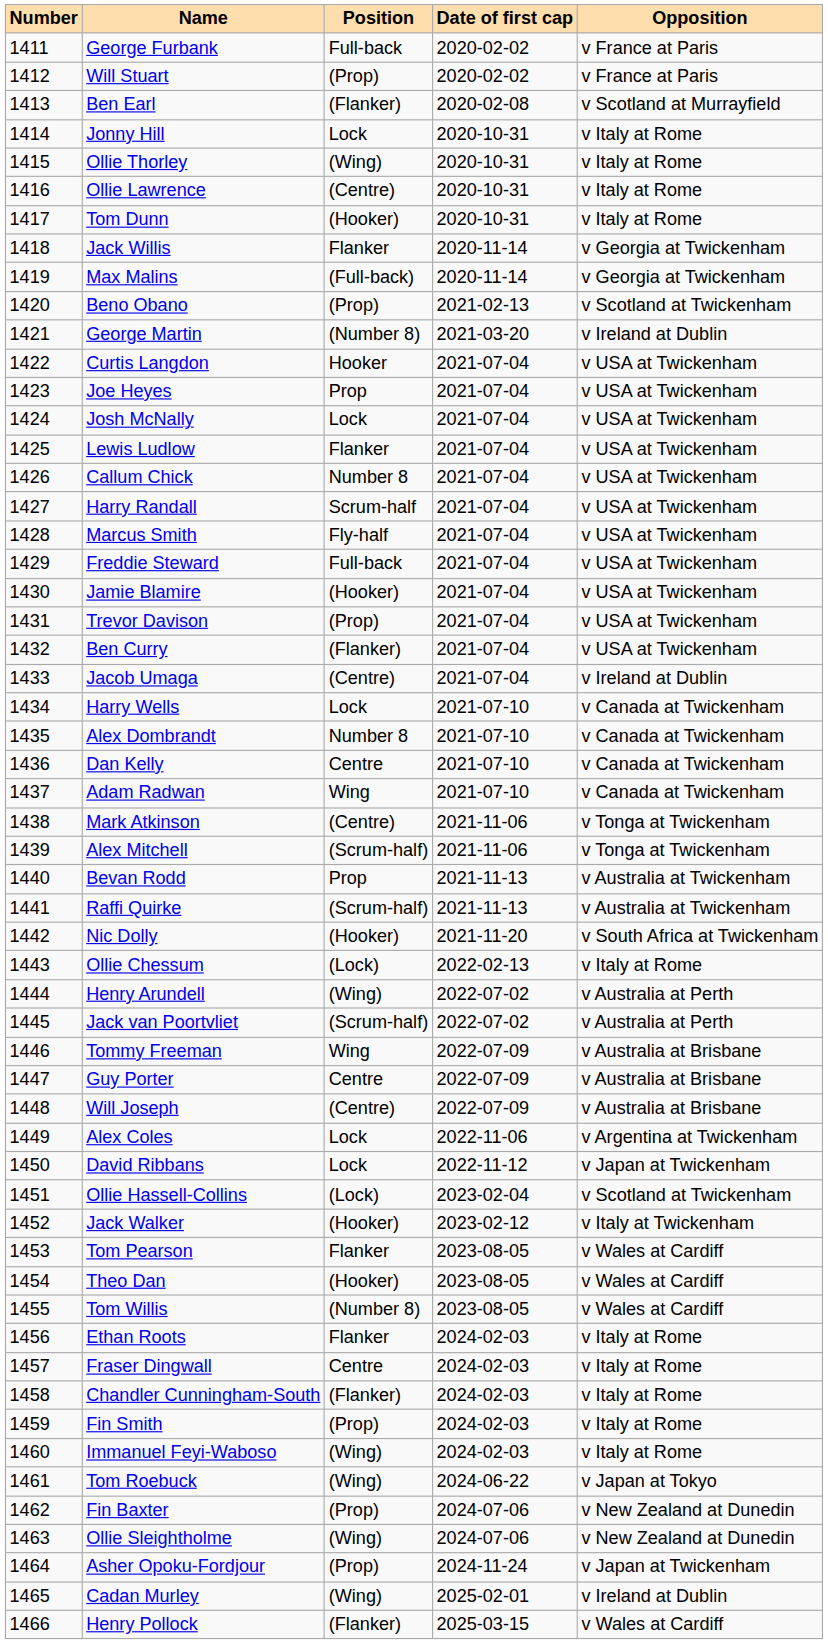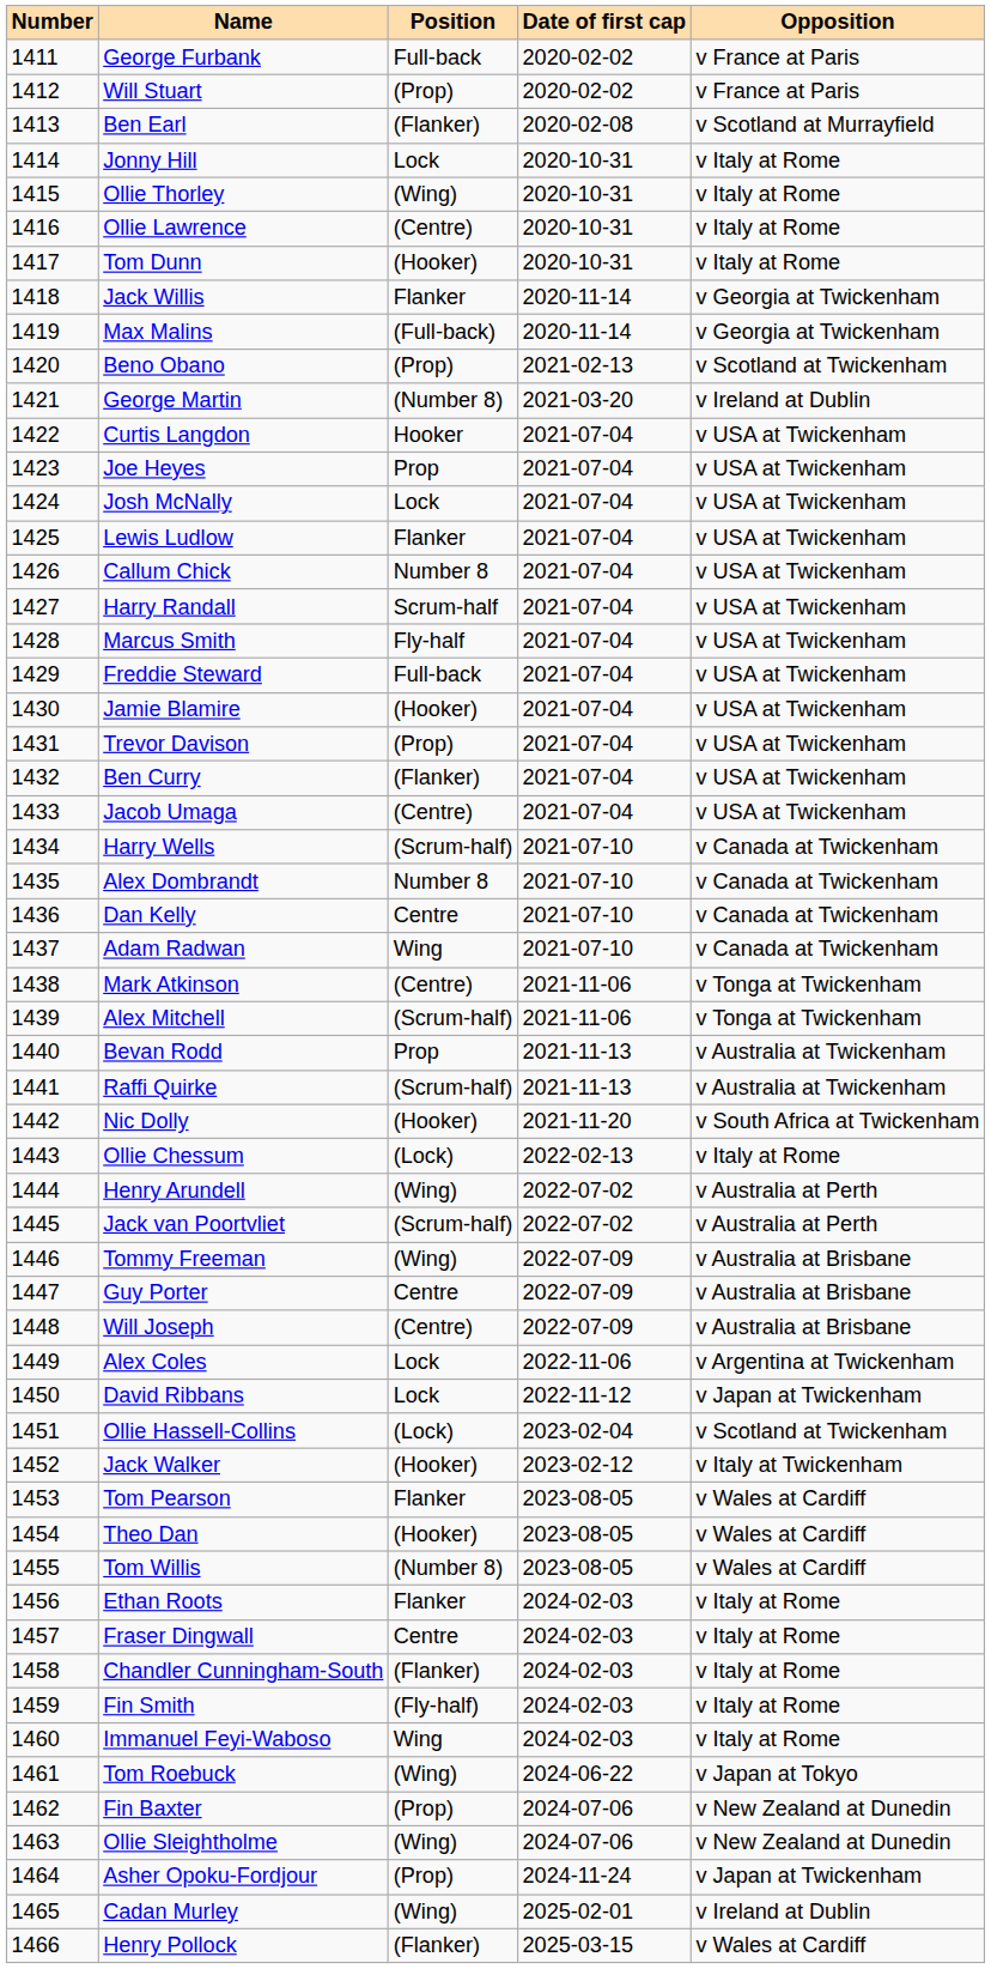Jacob Umaga | Opposition: v Ireland at Dublin -> v USA at Twickenham
Harry Wells | Position: Lock -> (Scrum-half)
Tommy Freeman | Position: Wing -> (Wing)
Fin Smith | Position: (Prop) -> (Fly-half)
Immanuel Feyi-Waboso | Position: (Wing) -> Wing
